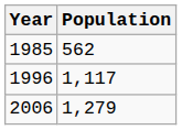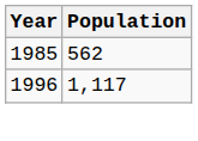- row: 2006 | 1,279
